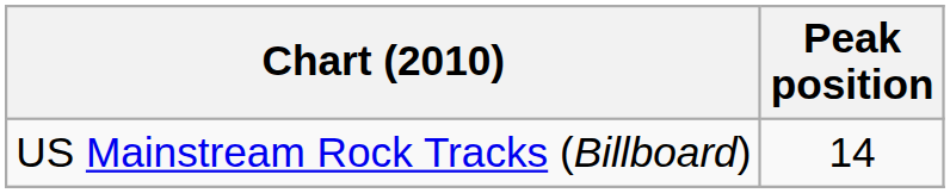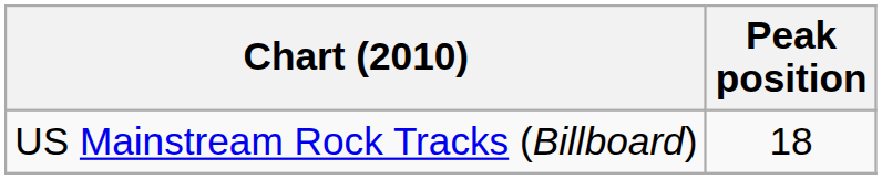US Mainstream Rock Tracks (Billboard) | Peak position: 14 -> 18
